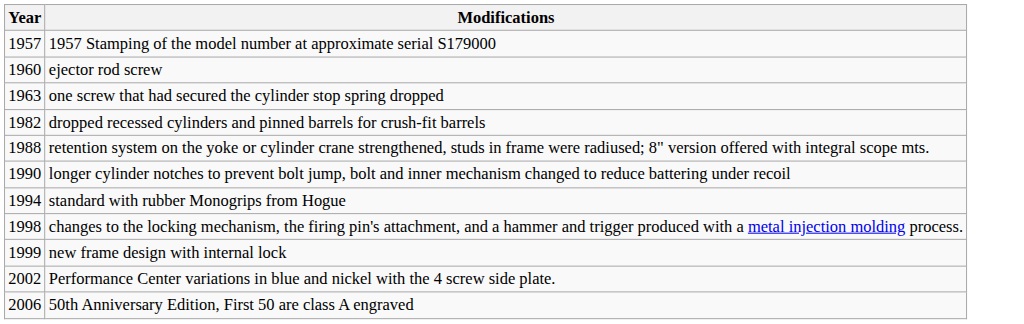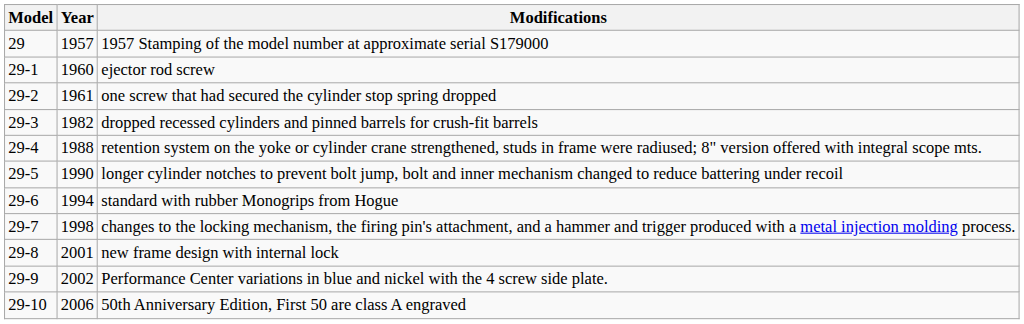+ column: Model | 29 | 29-1 | 29-2 | 29-3 | 29-4 | 29-5 | 29-6 | 29-7 | 29-8 | 29-9 | 29-10
one screw that had secured the cylinder stop spring dropped | Year: 1963 -> 1961
new frame design with internal lock | Year: 1999 -> 2001
